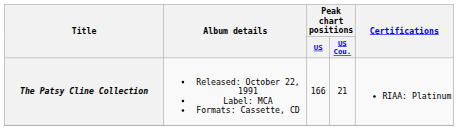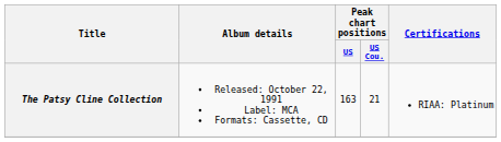The Patsy Cline Collection | Peak chart positions / US: 166 -> 163
